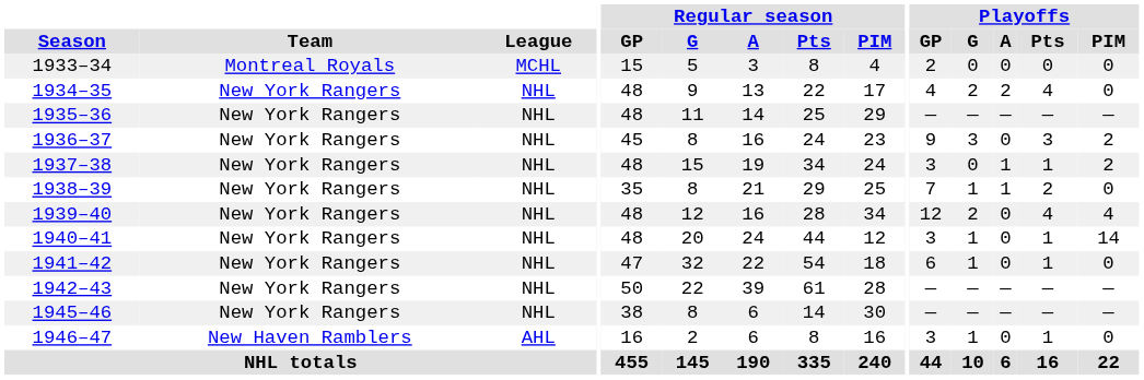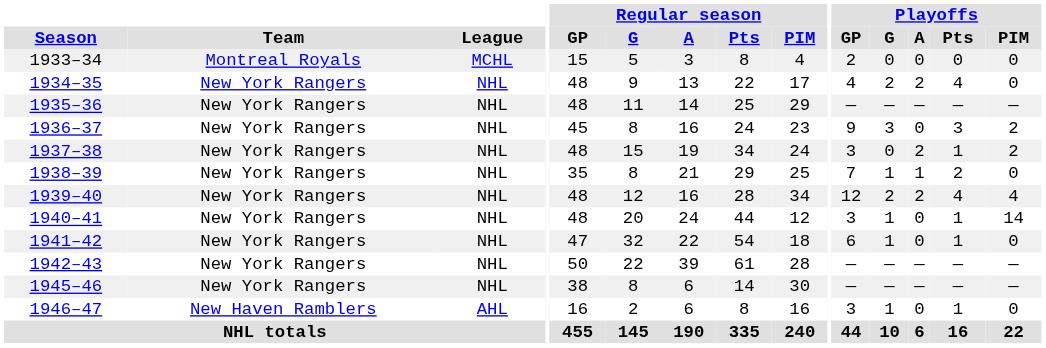1937–38 | Playoffs / A: 1 -> 2
1939–40 | Playoffs / A: 0 -> 2
